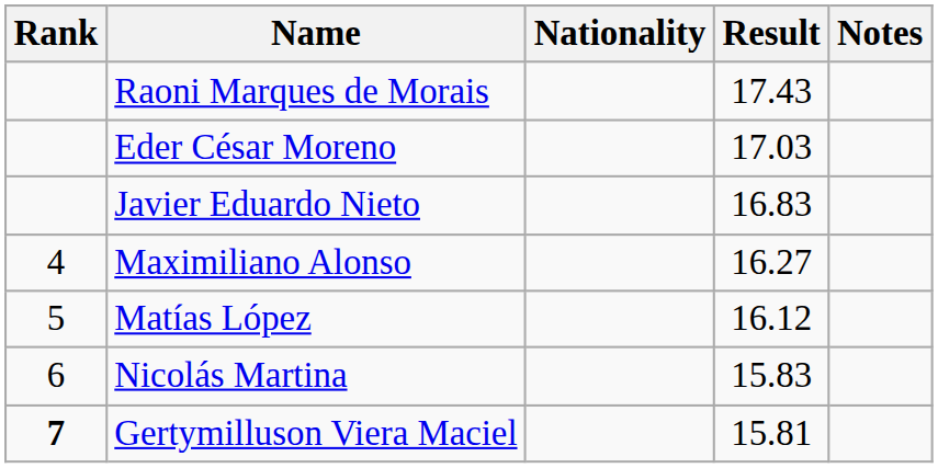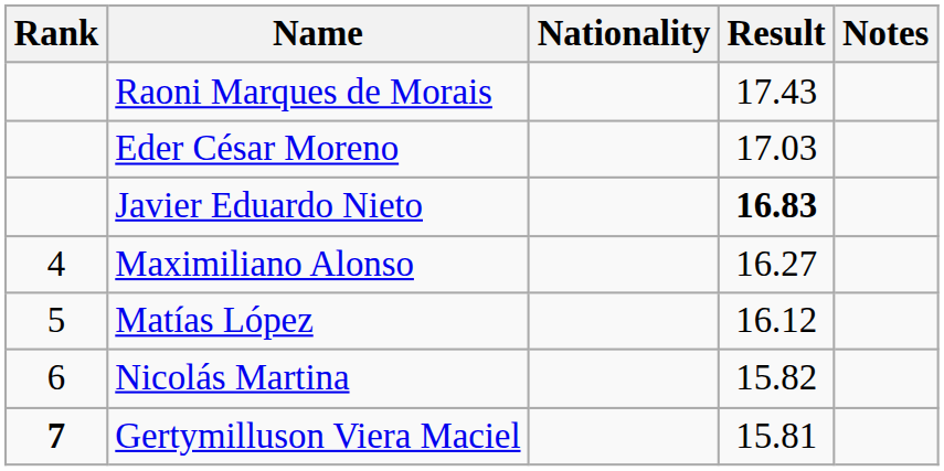Javier Eduardo Nieto | Result: normal -> bold
Nicolás Martina | Result: 15.83 -> 15.82
